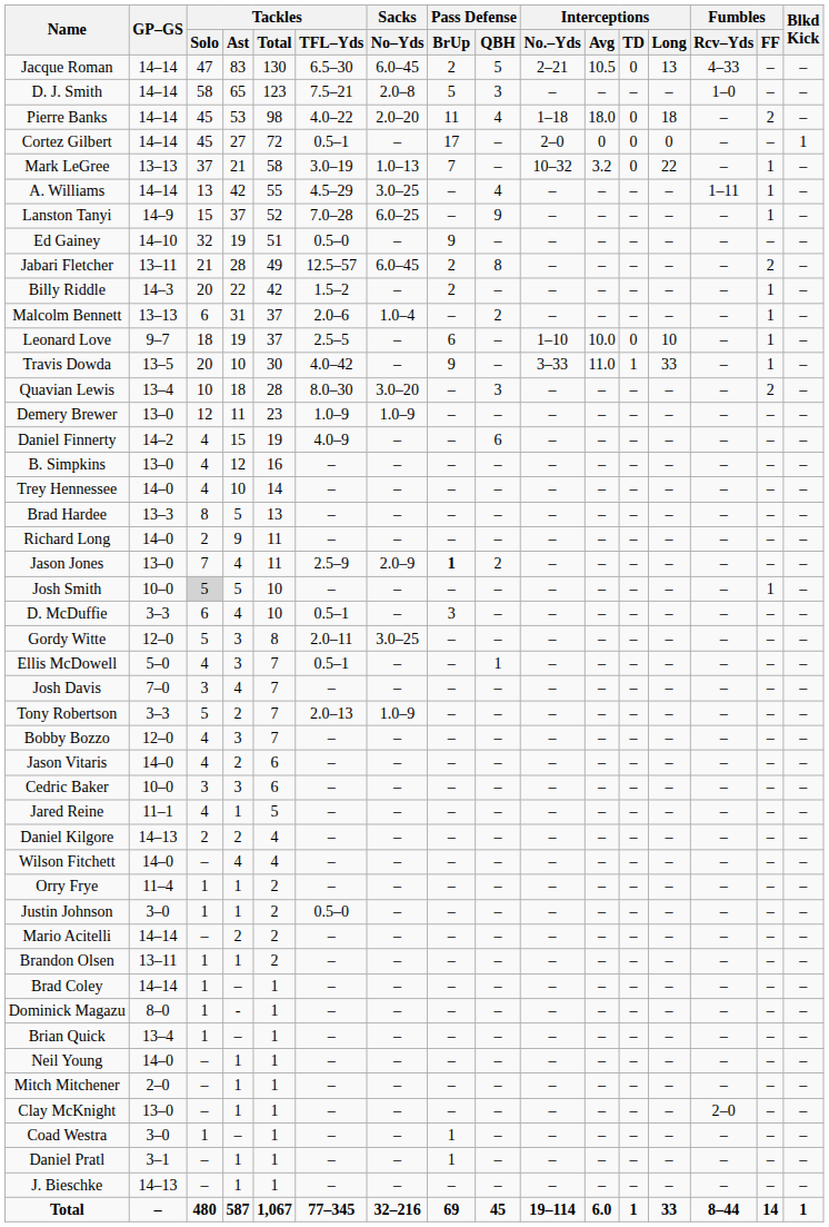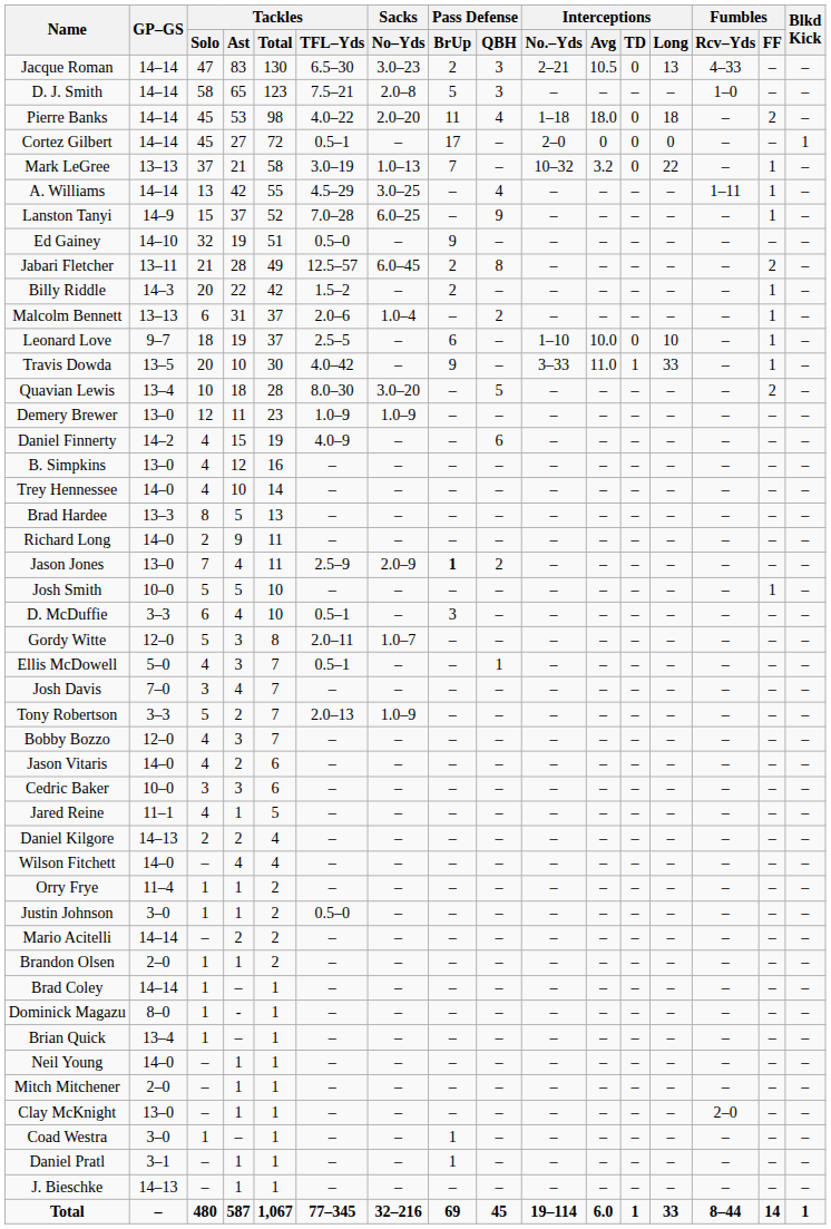Jacque Roman | Sacks / No–Yds: 6.0–45 -> 3.0–23
Jacque Roman | Pass Defense / QBH: 5 -> 3
Quavian Lewis | Pass Defense / QBH: 3 -> 5
Josh Smith | Tackles / Solo: lightgrey background -> no background
Gordy Witte | Sacks / No–Yds: 3.0–25 -> 1.0–7
Brandon Olsen | GP–GS: 13–11 -> 2–0
